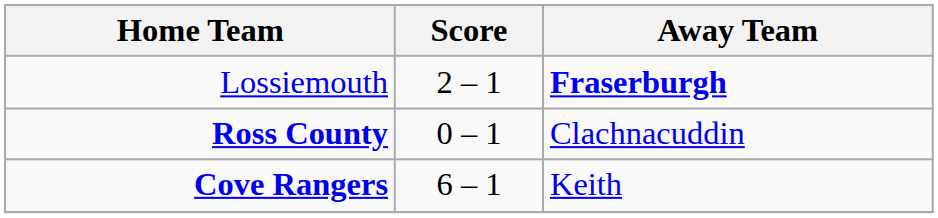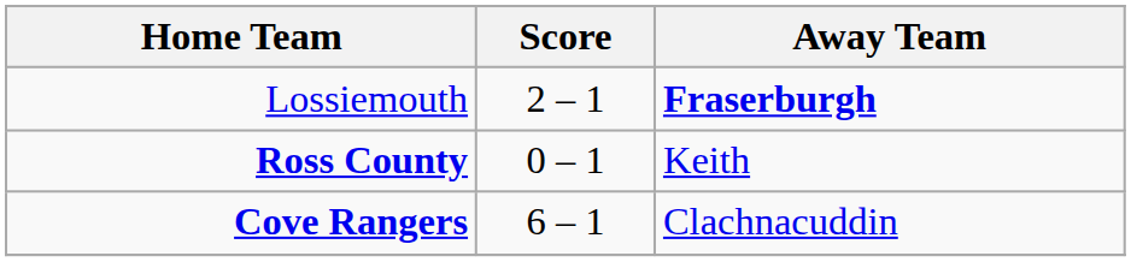Ross County | Away Team: Clachnacuddin -> Keith
Cove Rangers | Away Team: Keith -> Clachnacuddin
